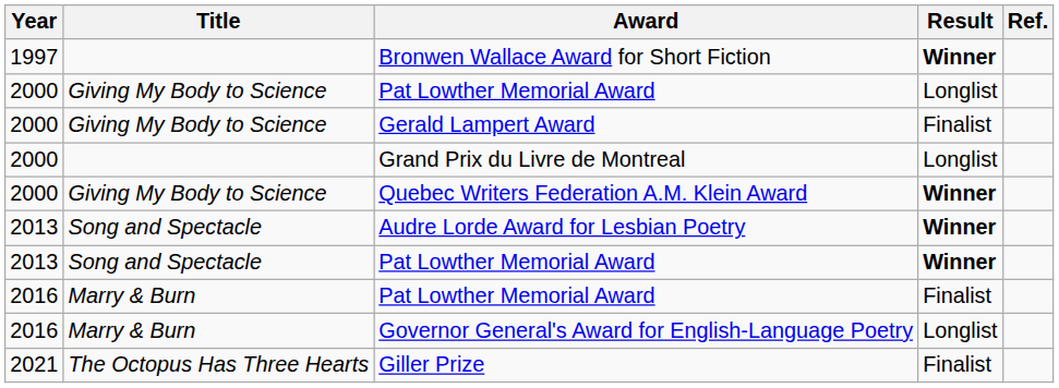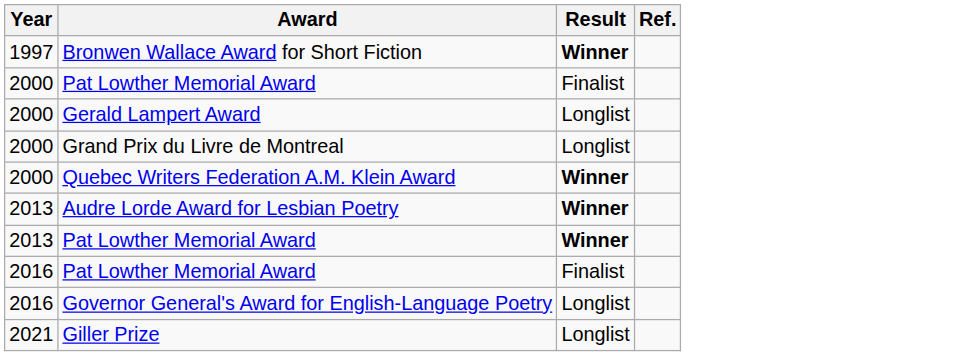- column: Title | Giving My Body to Science | Giving My Body to Science | Giving My Body to Science | Song and Spectacle | Song and Spectacle | Marry & Burn | Marry & Burn | The Octopus Has Three Hearts
2000 / Pat Lowther Memorial Award | Result: Longlist -> Finalist
Gerald Lampert Award | Result: Finalist -> Longlist
Giller Prize | Result: Finalist -> Longlist
